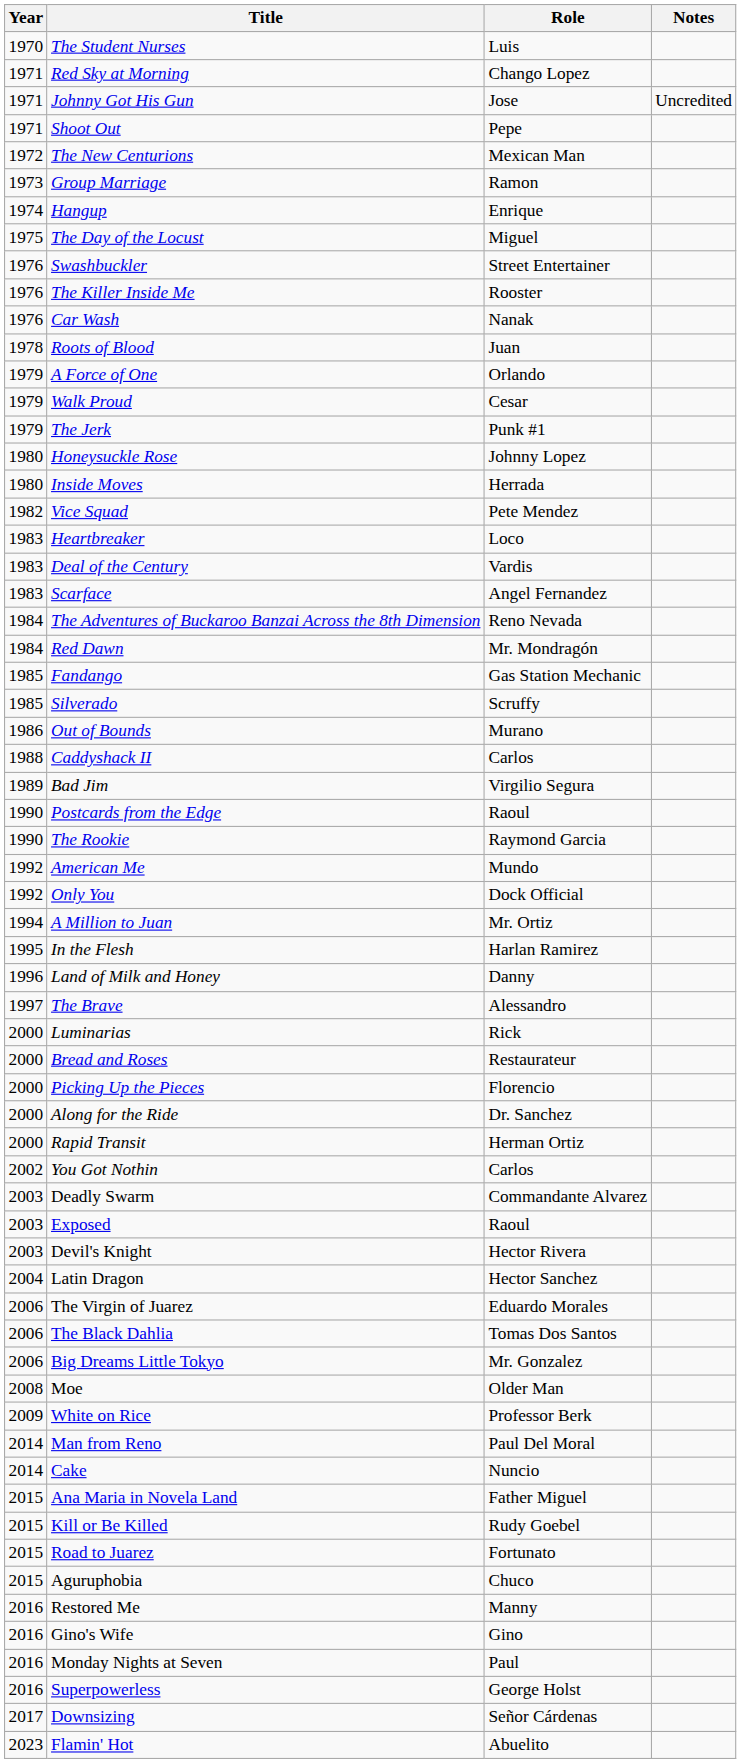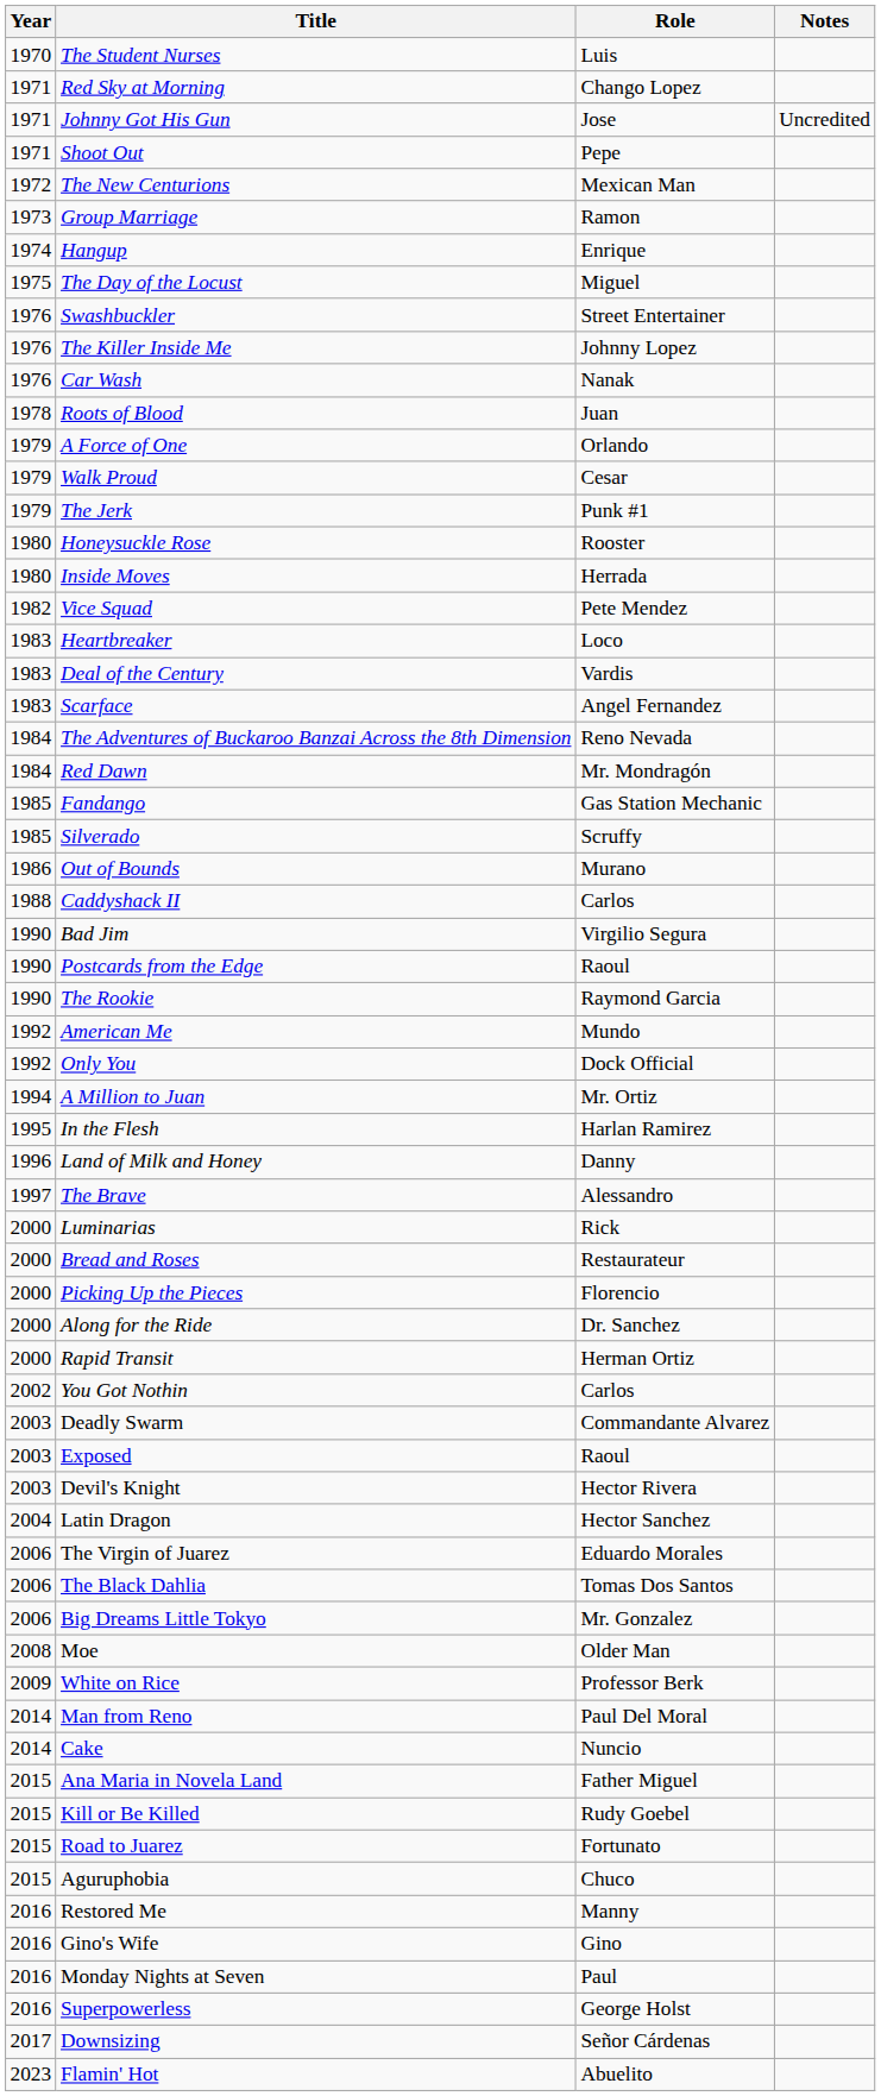The Killer Inside Me | Role: Rooster -> Johnny Lopez
Honeysuckle Rose | Role: Johnny Lopez -> Rooster
Bad Jim | Year: 1989 -> 1990
